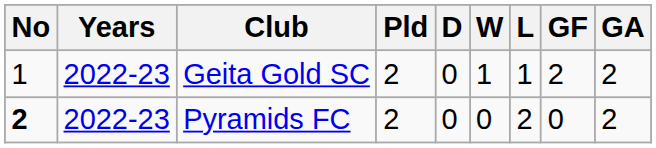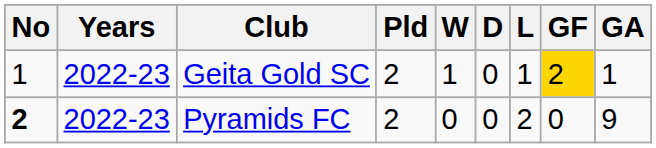columns swapped: W <-> D
Geita Gold SC | GF: no background -> gold background
Geita Gold SC | GA: 2 -> 1
Pyramids FC | GA: 2 -> 9
